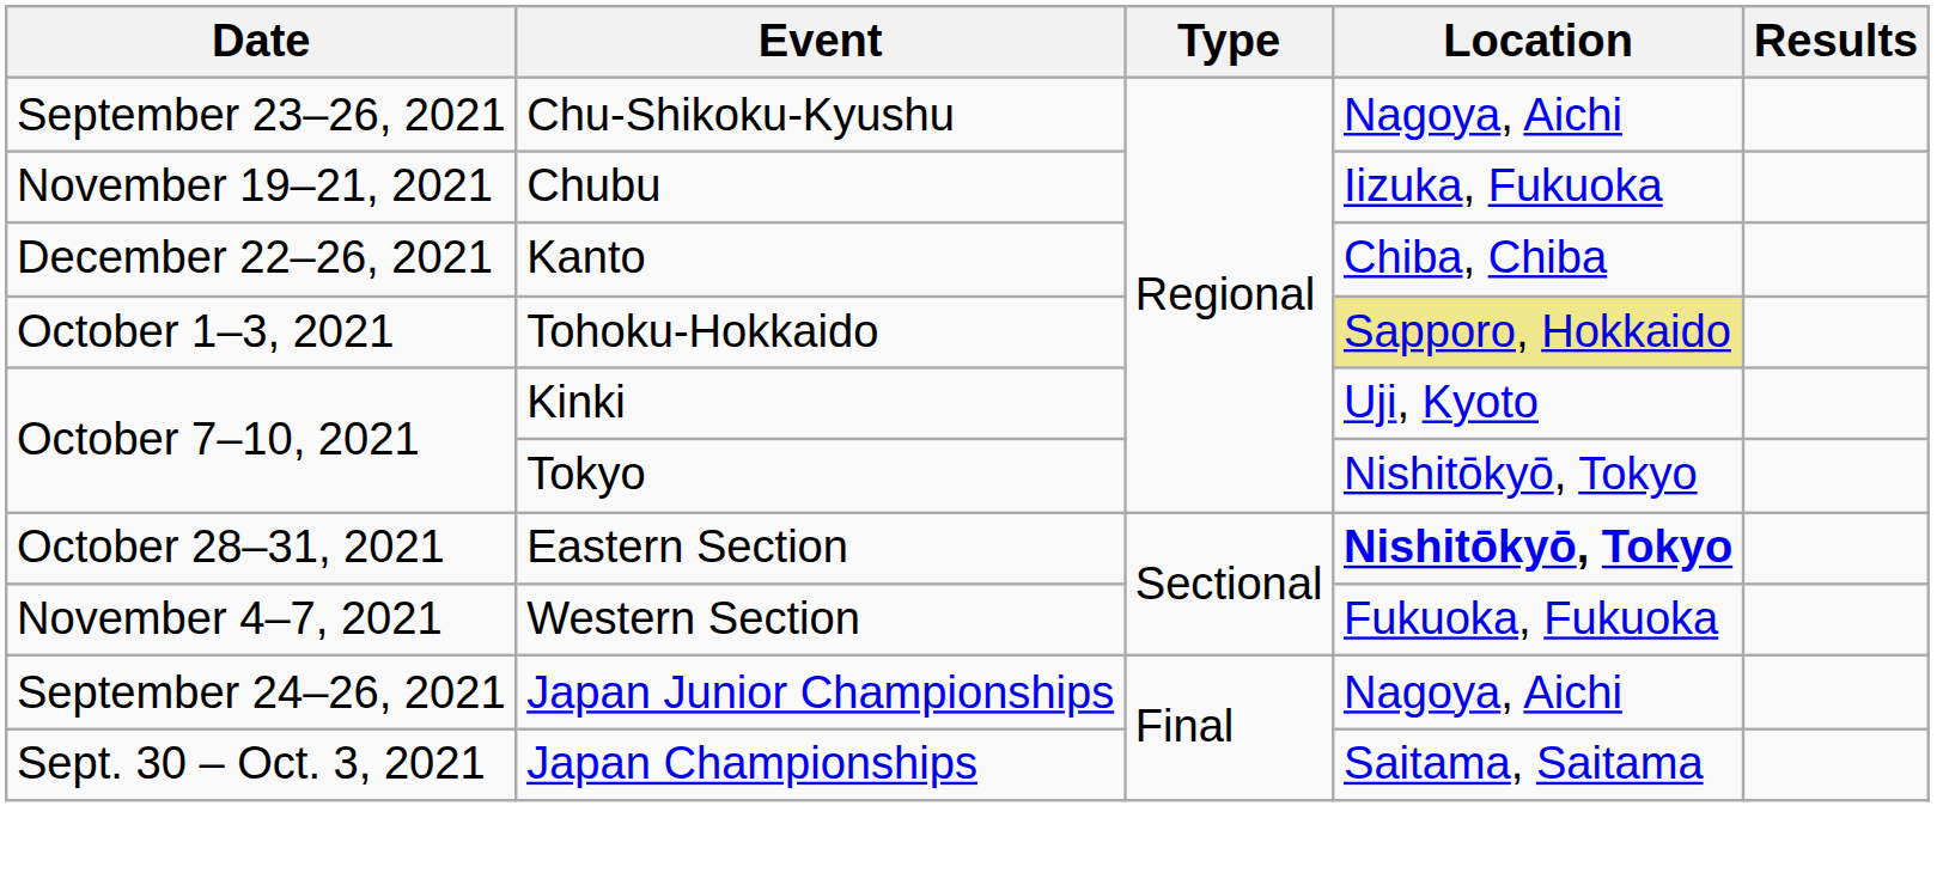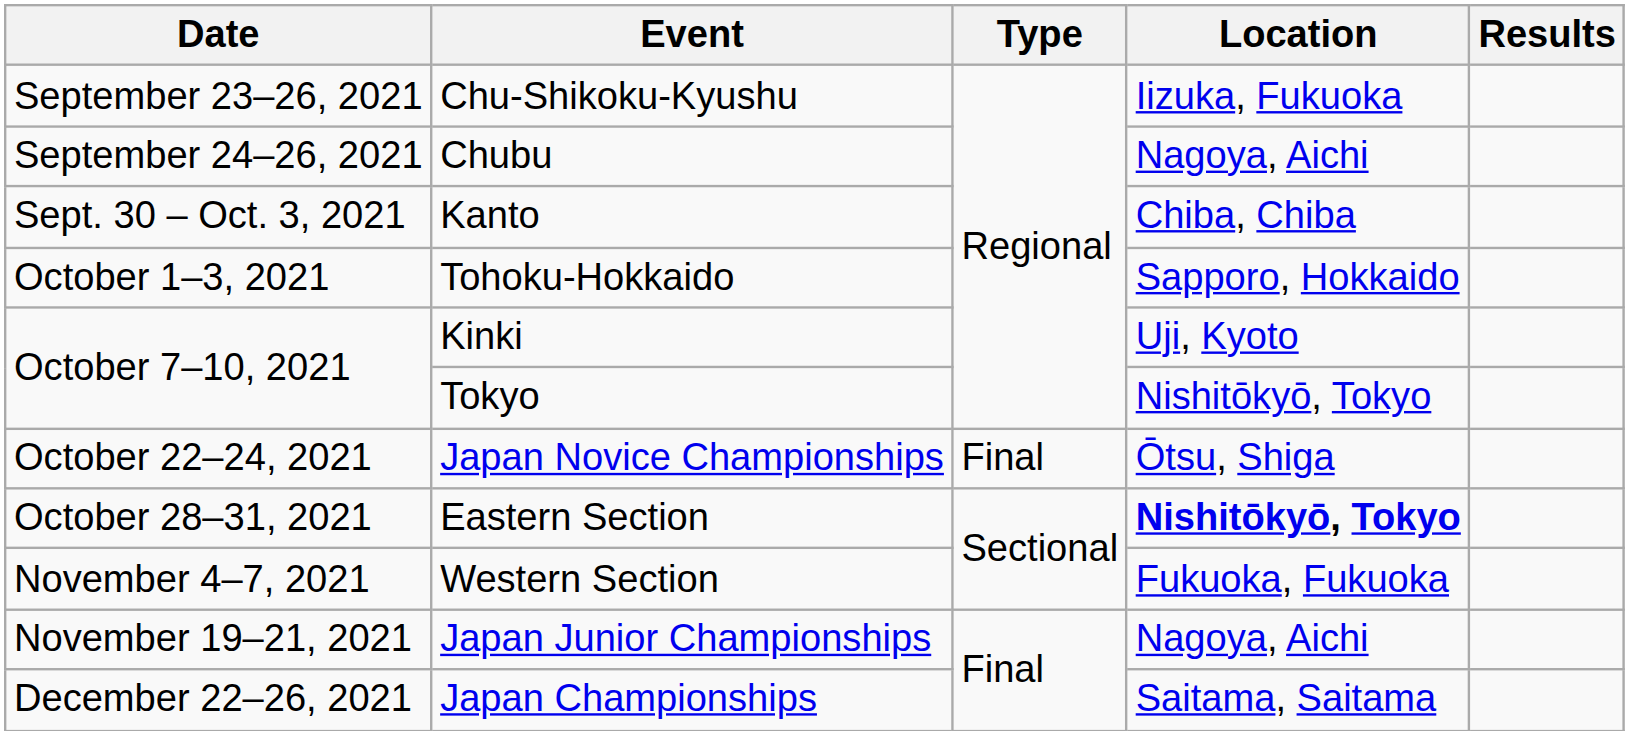Chu-Shikoku-Kyushu | Location: Nagoya, Aichi -> Iizuka, Fukuoka
Chubu | Date: November 19–21, 2021 -> September 24–26, 2021
Chubu | Location: Iizuka, Fukuoka -> Nagoya, Aichi
Kanto | Date: December 22–26, 2021 -> Sept. 30 – Oct. 3, 2021
Tohoku-Hokkaido | Location: khaki background -> no background
+ row: October 22–24, 2021 | Japan Novice Championships | Final | Ōtsu, Shiga
Japan Junior Championships | Date: September 24–26, 2021 -> November 19–21, 2021
Japan Championships | Date: Sept. 30 – Oct. 3, 2021 -> December 22–26, 2021
